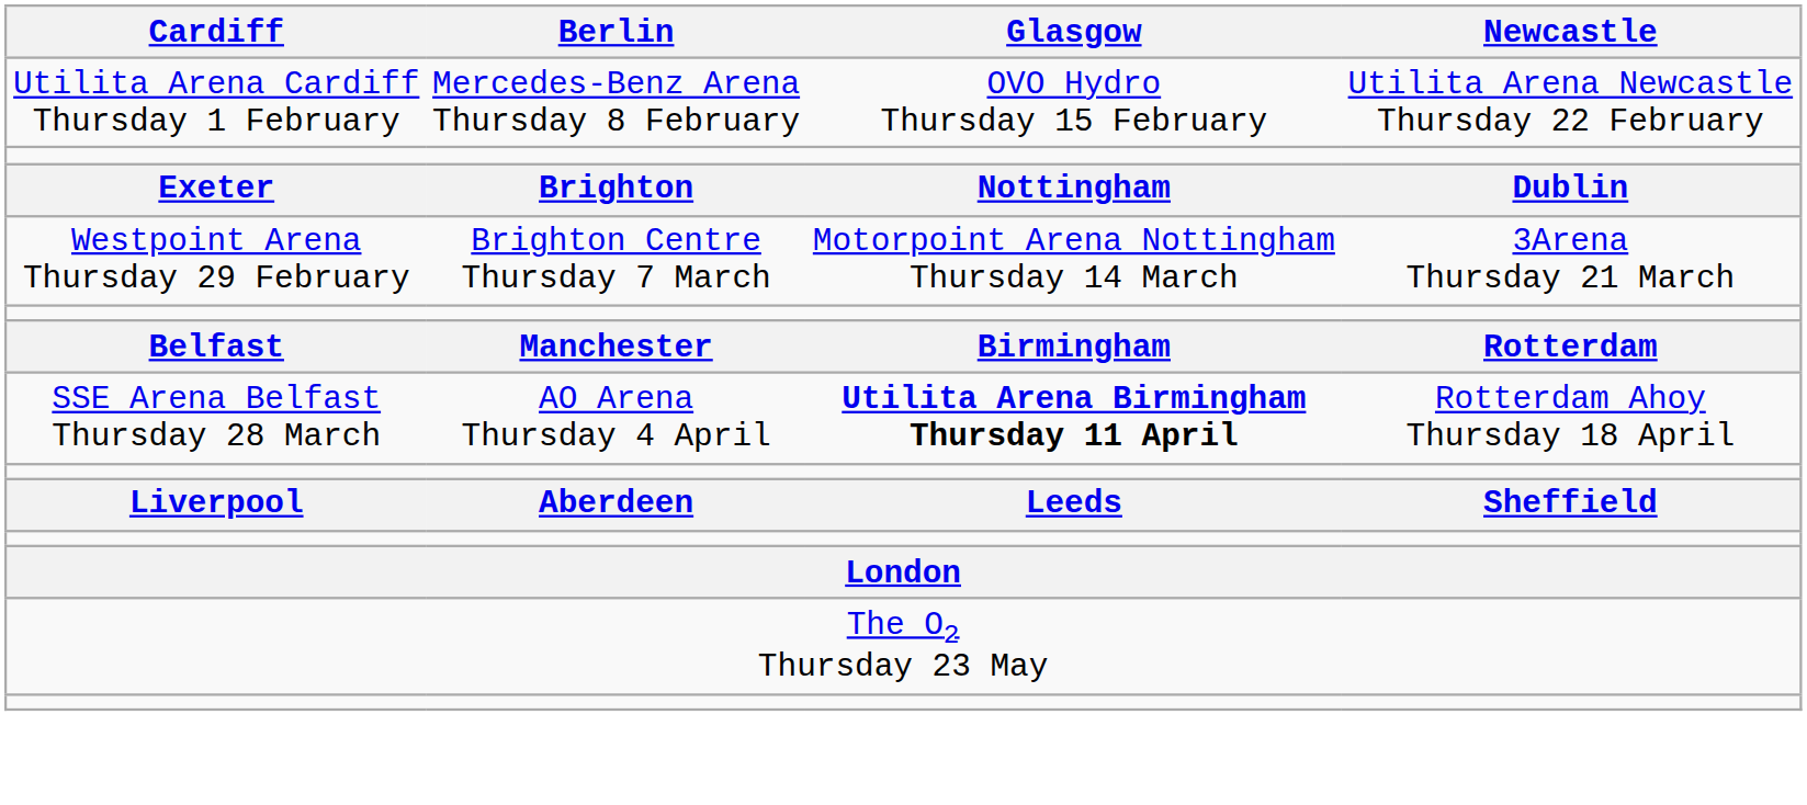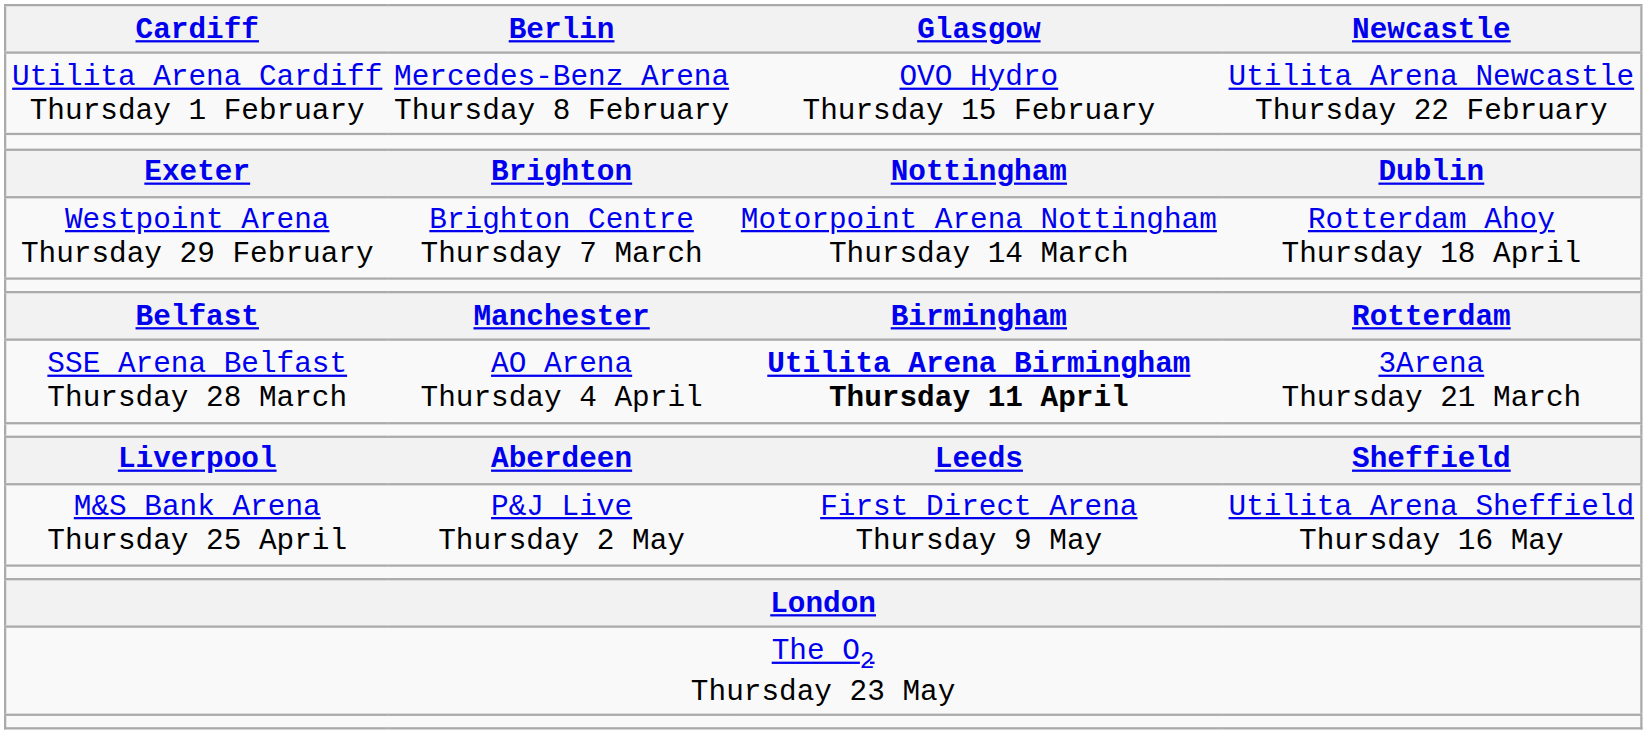Westpoint Arena Thursday 29 February | Newcastle: 3Arena Thursday 21 March -> Rotterdam Ahoy Thursday 18 April
SSE Arena Belfast Thursday 28 March | Newcastle: Rotterdam Ahoy Thursday 18 April -> 3Arena Thursday 21 March
+ row: M&S Bank Arena Thursday 25 April | P&J Live Thursday 2 May | First Direct Arena Thursday 9 May | Utilita Arena Sheffield Thursday 16 May
